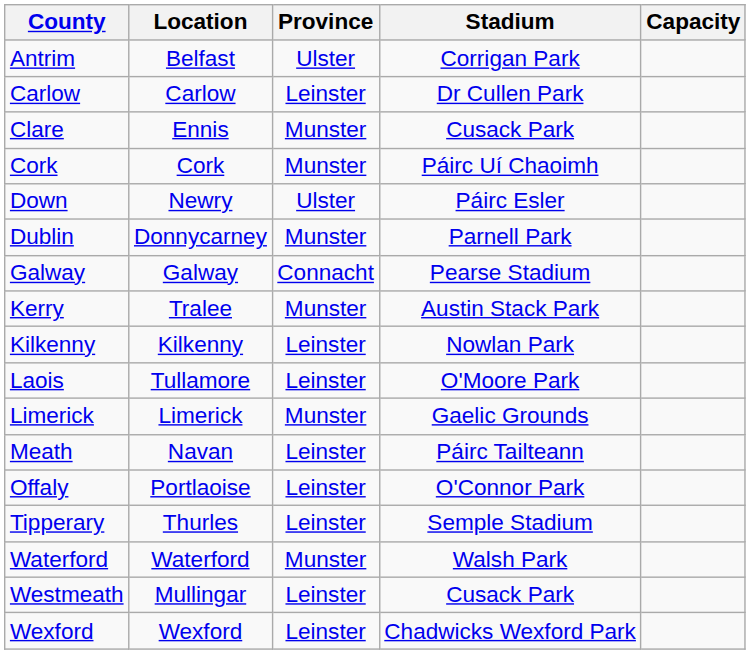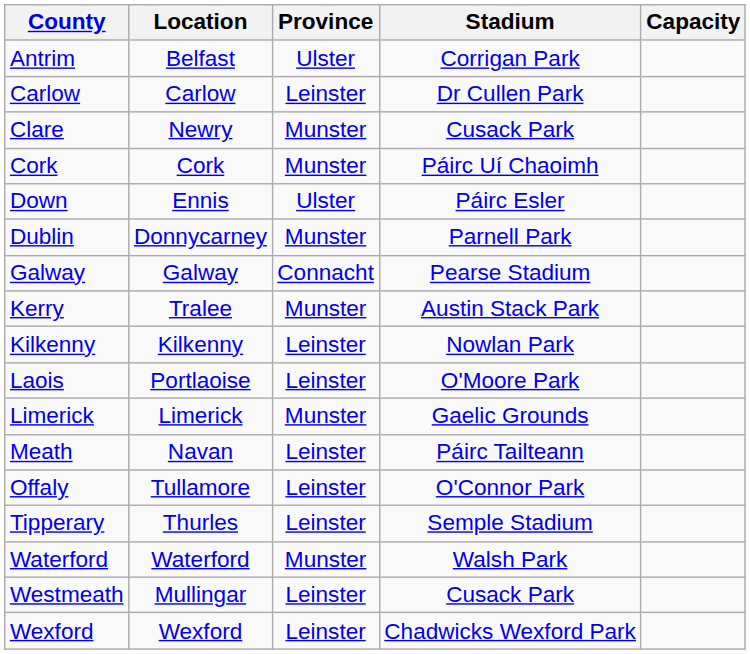Clare | Location: Ennis -> Newry
Down | Location: Newry -> Ennis
Laois | Location: Tullamore -> Portlaoise
Offaly | Location: Portlaoise -> Tullamore
